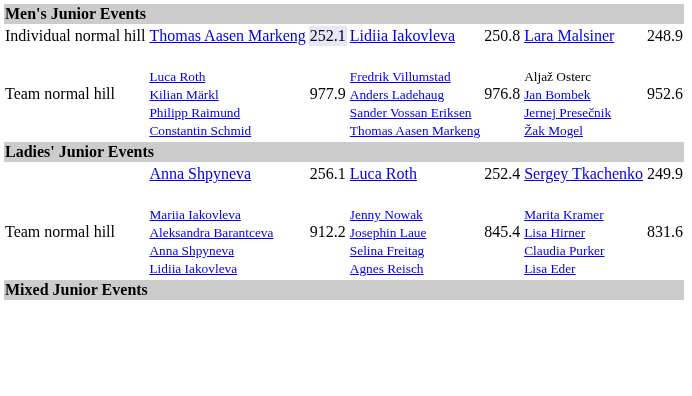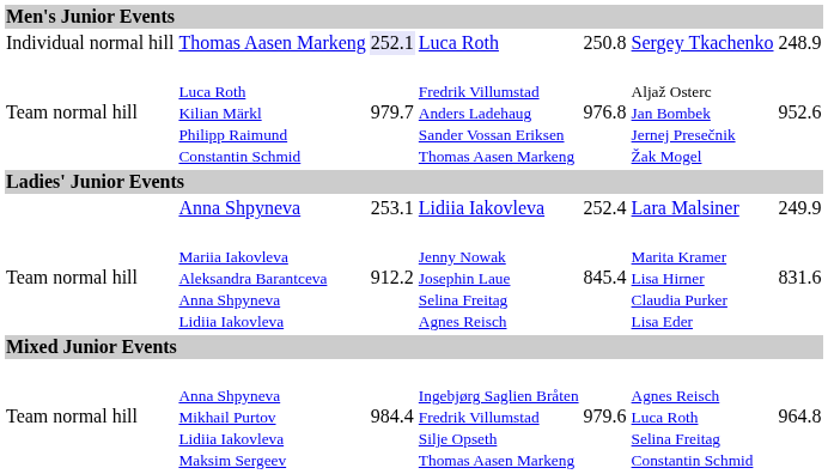Thomas Aasen Markeng | column 4: Lidiia Iakovleva -> Luca Roth
Thomas Aasen Markeng | column 6: Lara Malsiner -> Sergey Tkachenko
Luca Roth Kilian Märkl Philipp Raimund Constantin Schmid | column 3: 977.9 -> 979.7
Anna Shpyneva | column 3: 256.1 -> 253.1
Anna Shpyneva | column 4: Luca Roth -> Lidiia Iakovleva
Anna Shpyneva | column 6: Sergey Tkachenko -> Lara Malsiner
+ row: Team normal hill | Anna Shpyneva Mikhail Purtov Lidiia Iakovleva Maksim Sergeev | 984.4 | Ingebjørg Saglien Bråten Fredrik Villumstad Silje Opseth Thomas Aasen Markeng | 979.6 | Agnes Reisch Luca Roth Selina Freitag Constantin Schmid | 964.8
